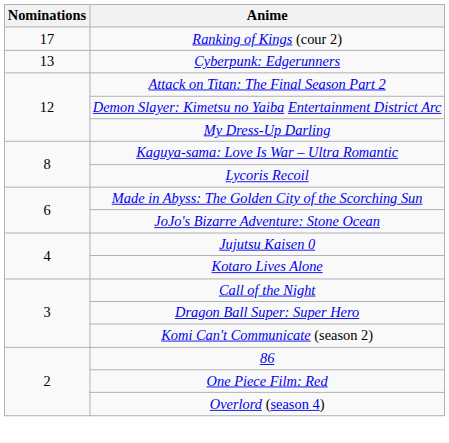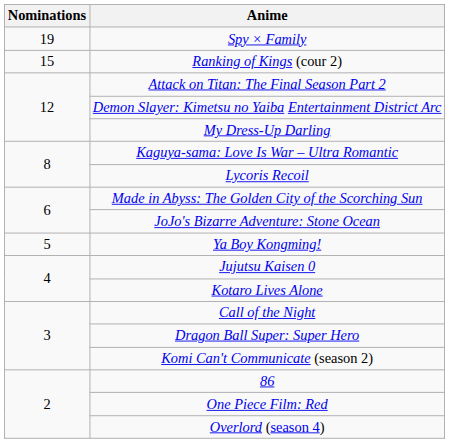+ row: 19 | Spy × Family
Ranking of Kings (cour 2) | Nominations: 17 -> 15
- row: 13 | Cyberpunk: Edgerunners
+ row: 5 | Ya Boy Kongming!
